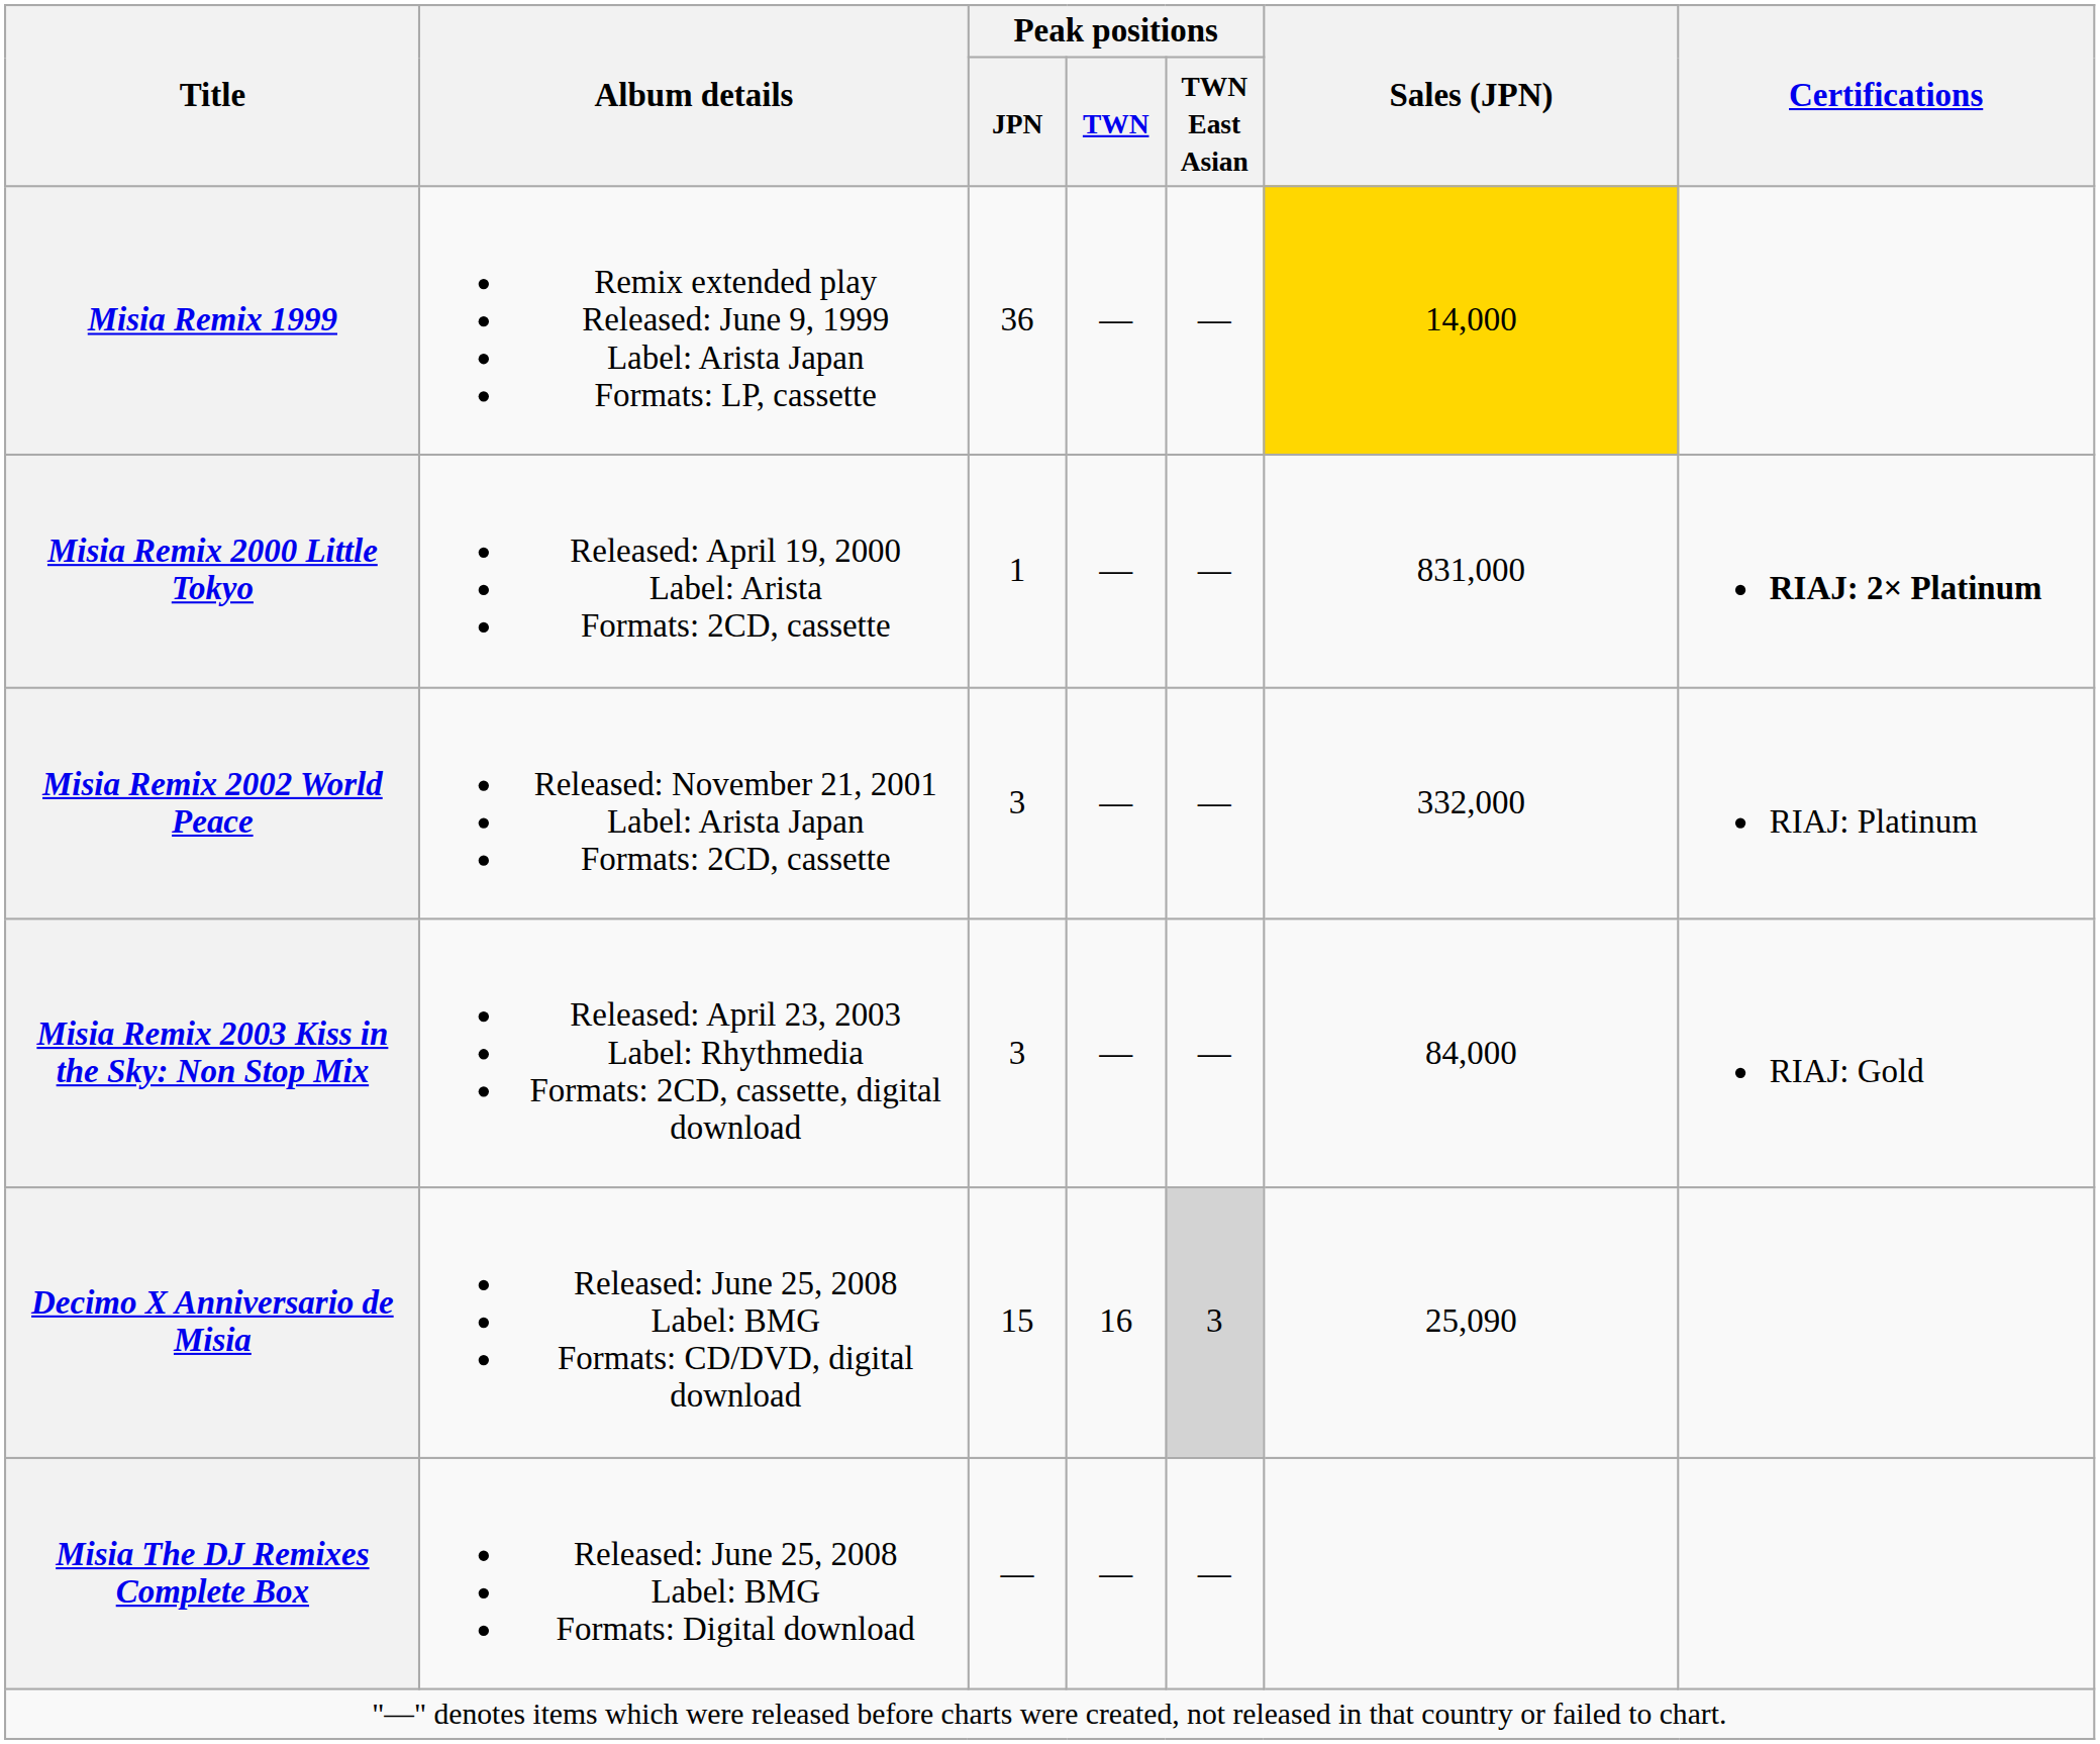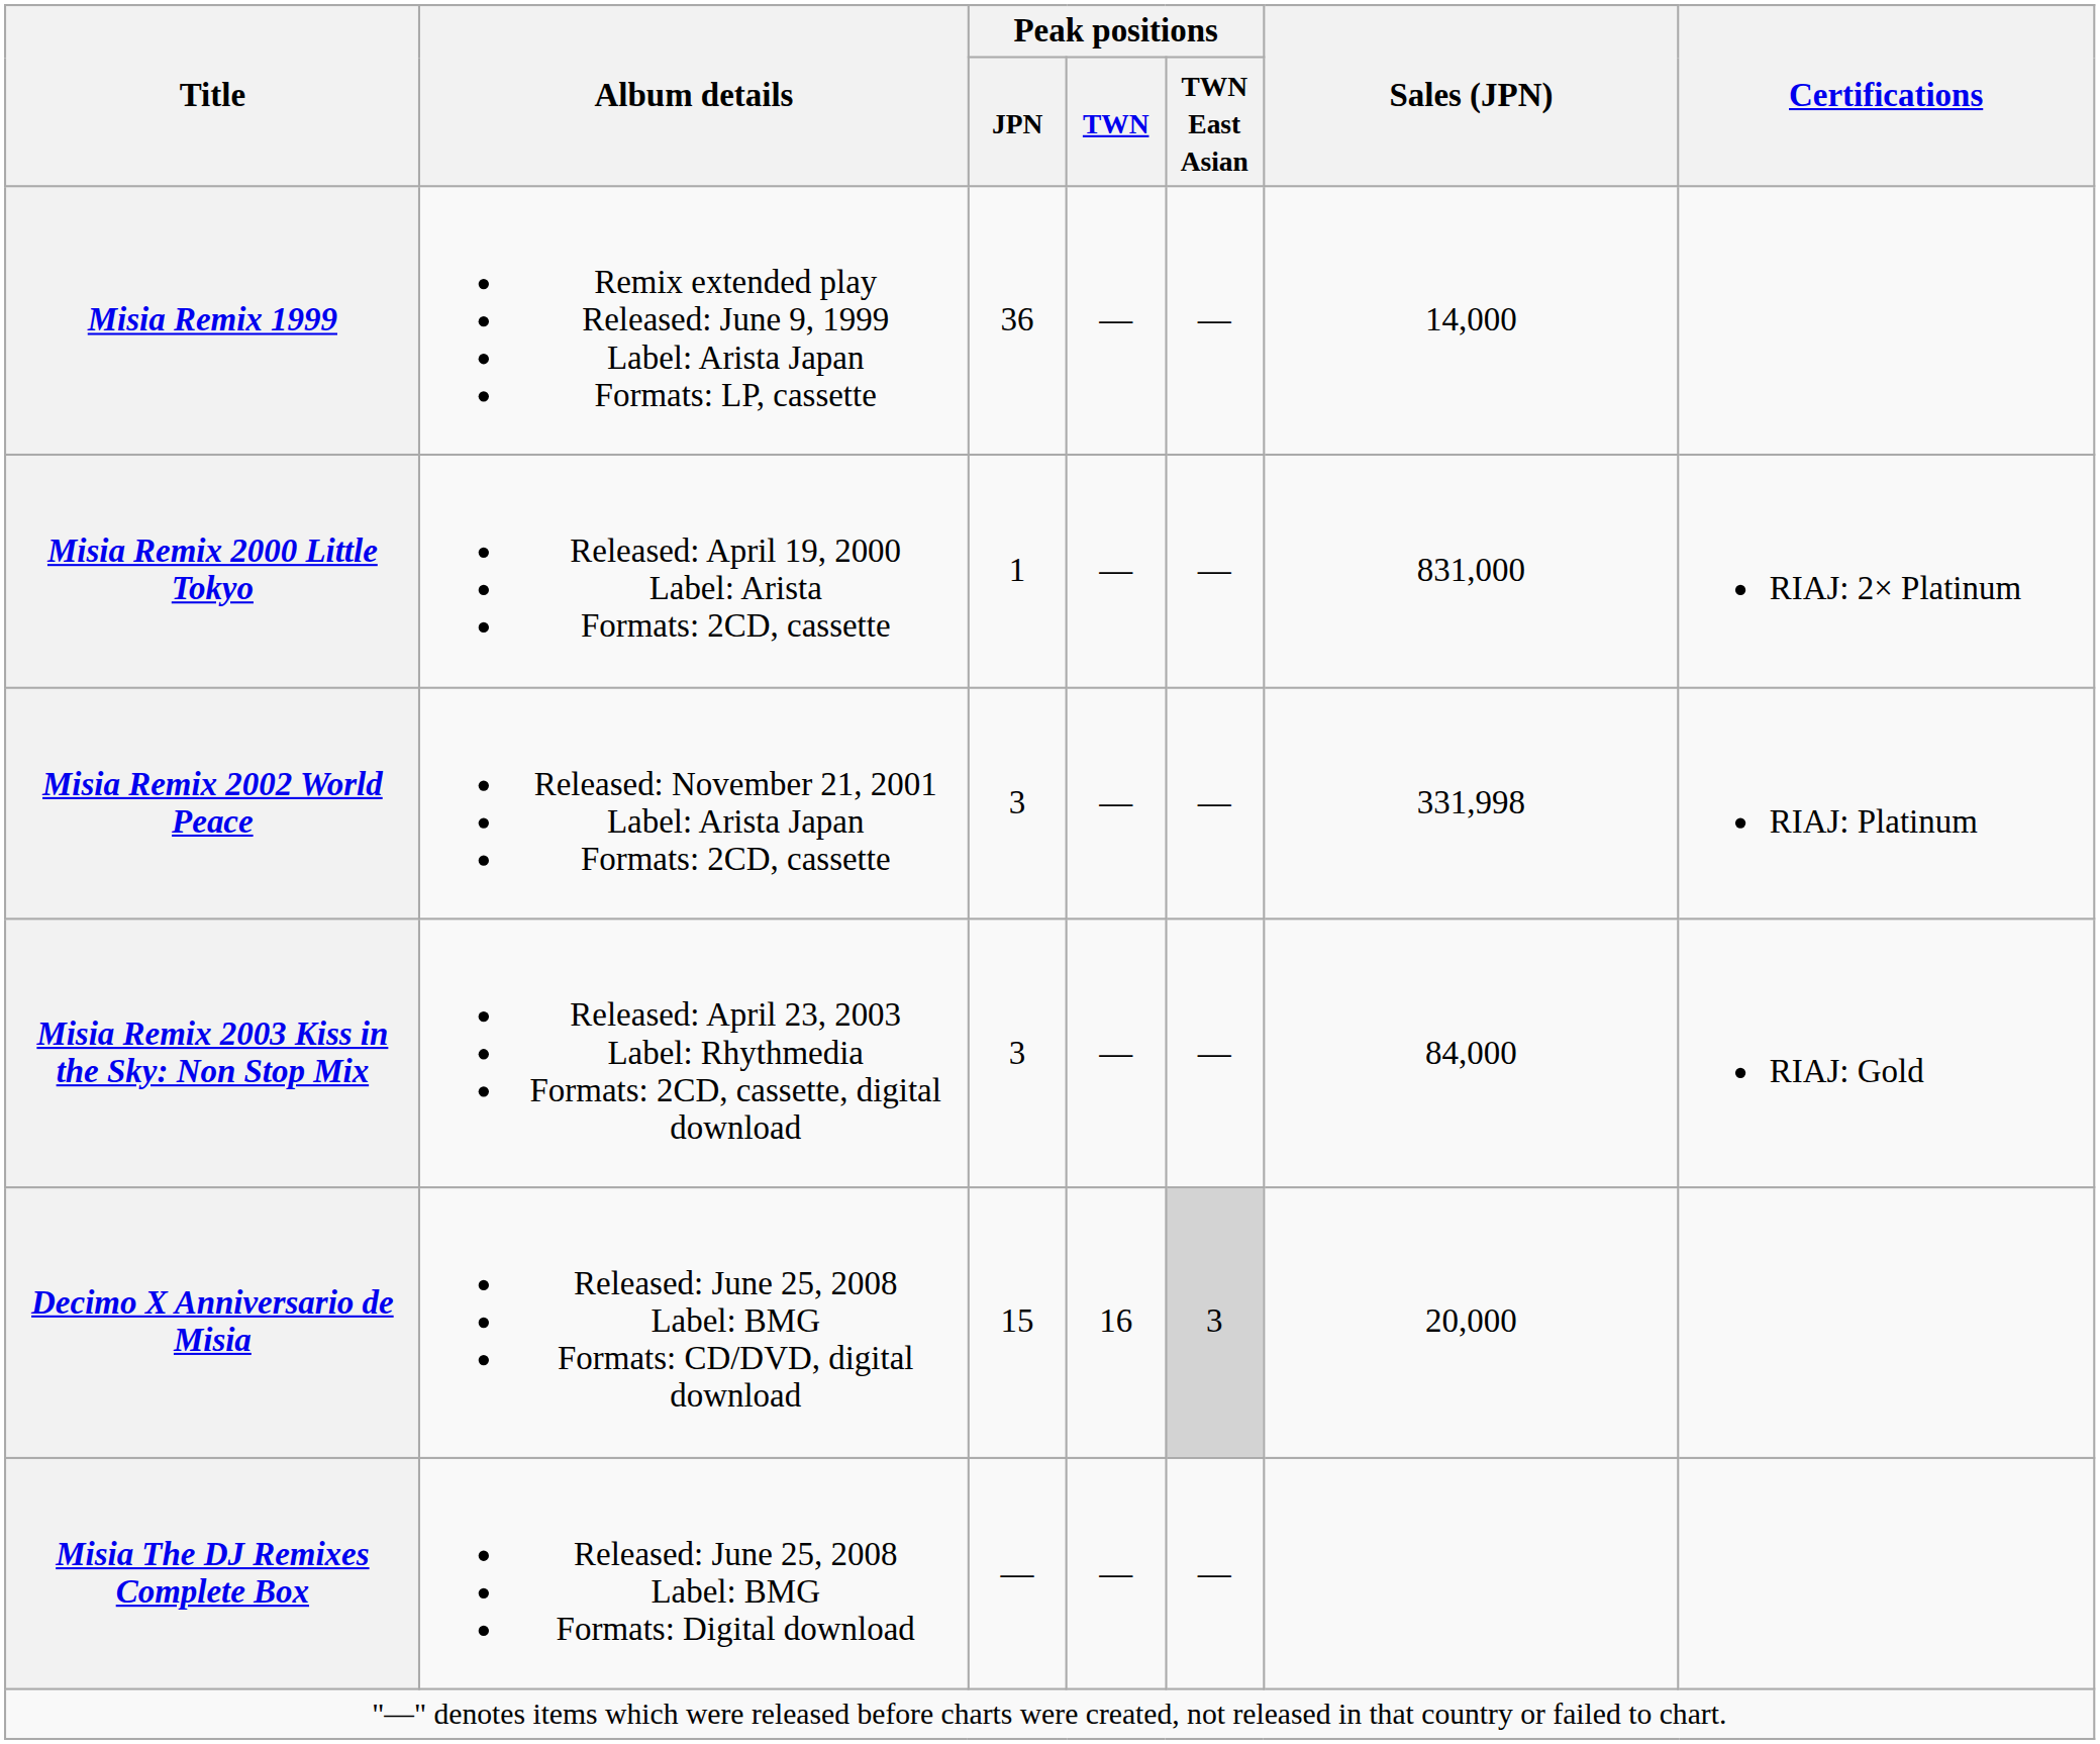Misia Remix 1999 | Sales (JPN): gold background -> no background
Misia Remix 2000 Little Tokyo | Certifications: bold -> normal
Misia Remix 2002 World Peace | Sales (JPN): 332,000 -> 331,998
Decimo X Anniversario de Misia | Sales (JPN): 25,090 -> 20,000
